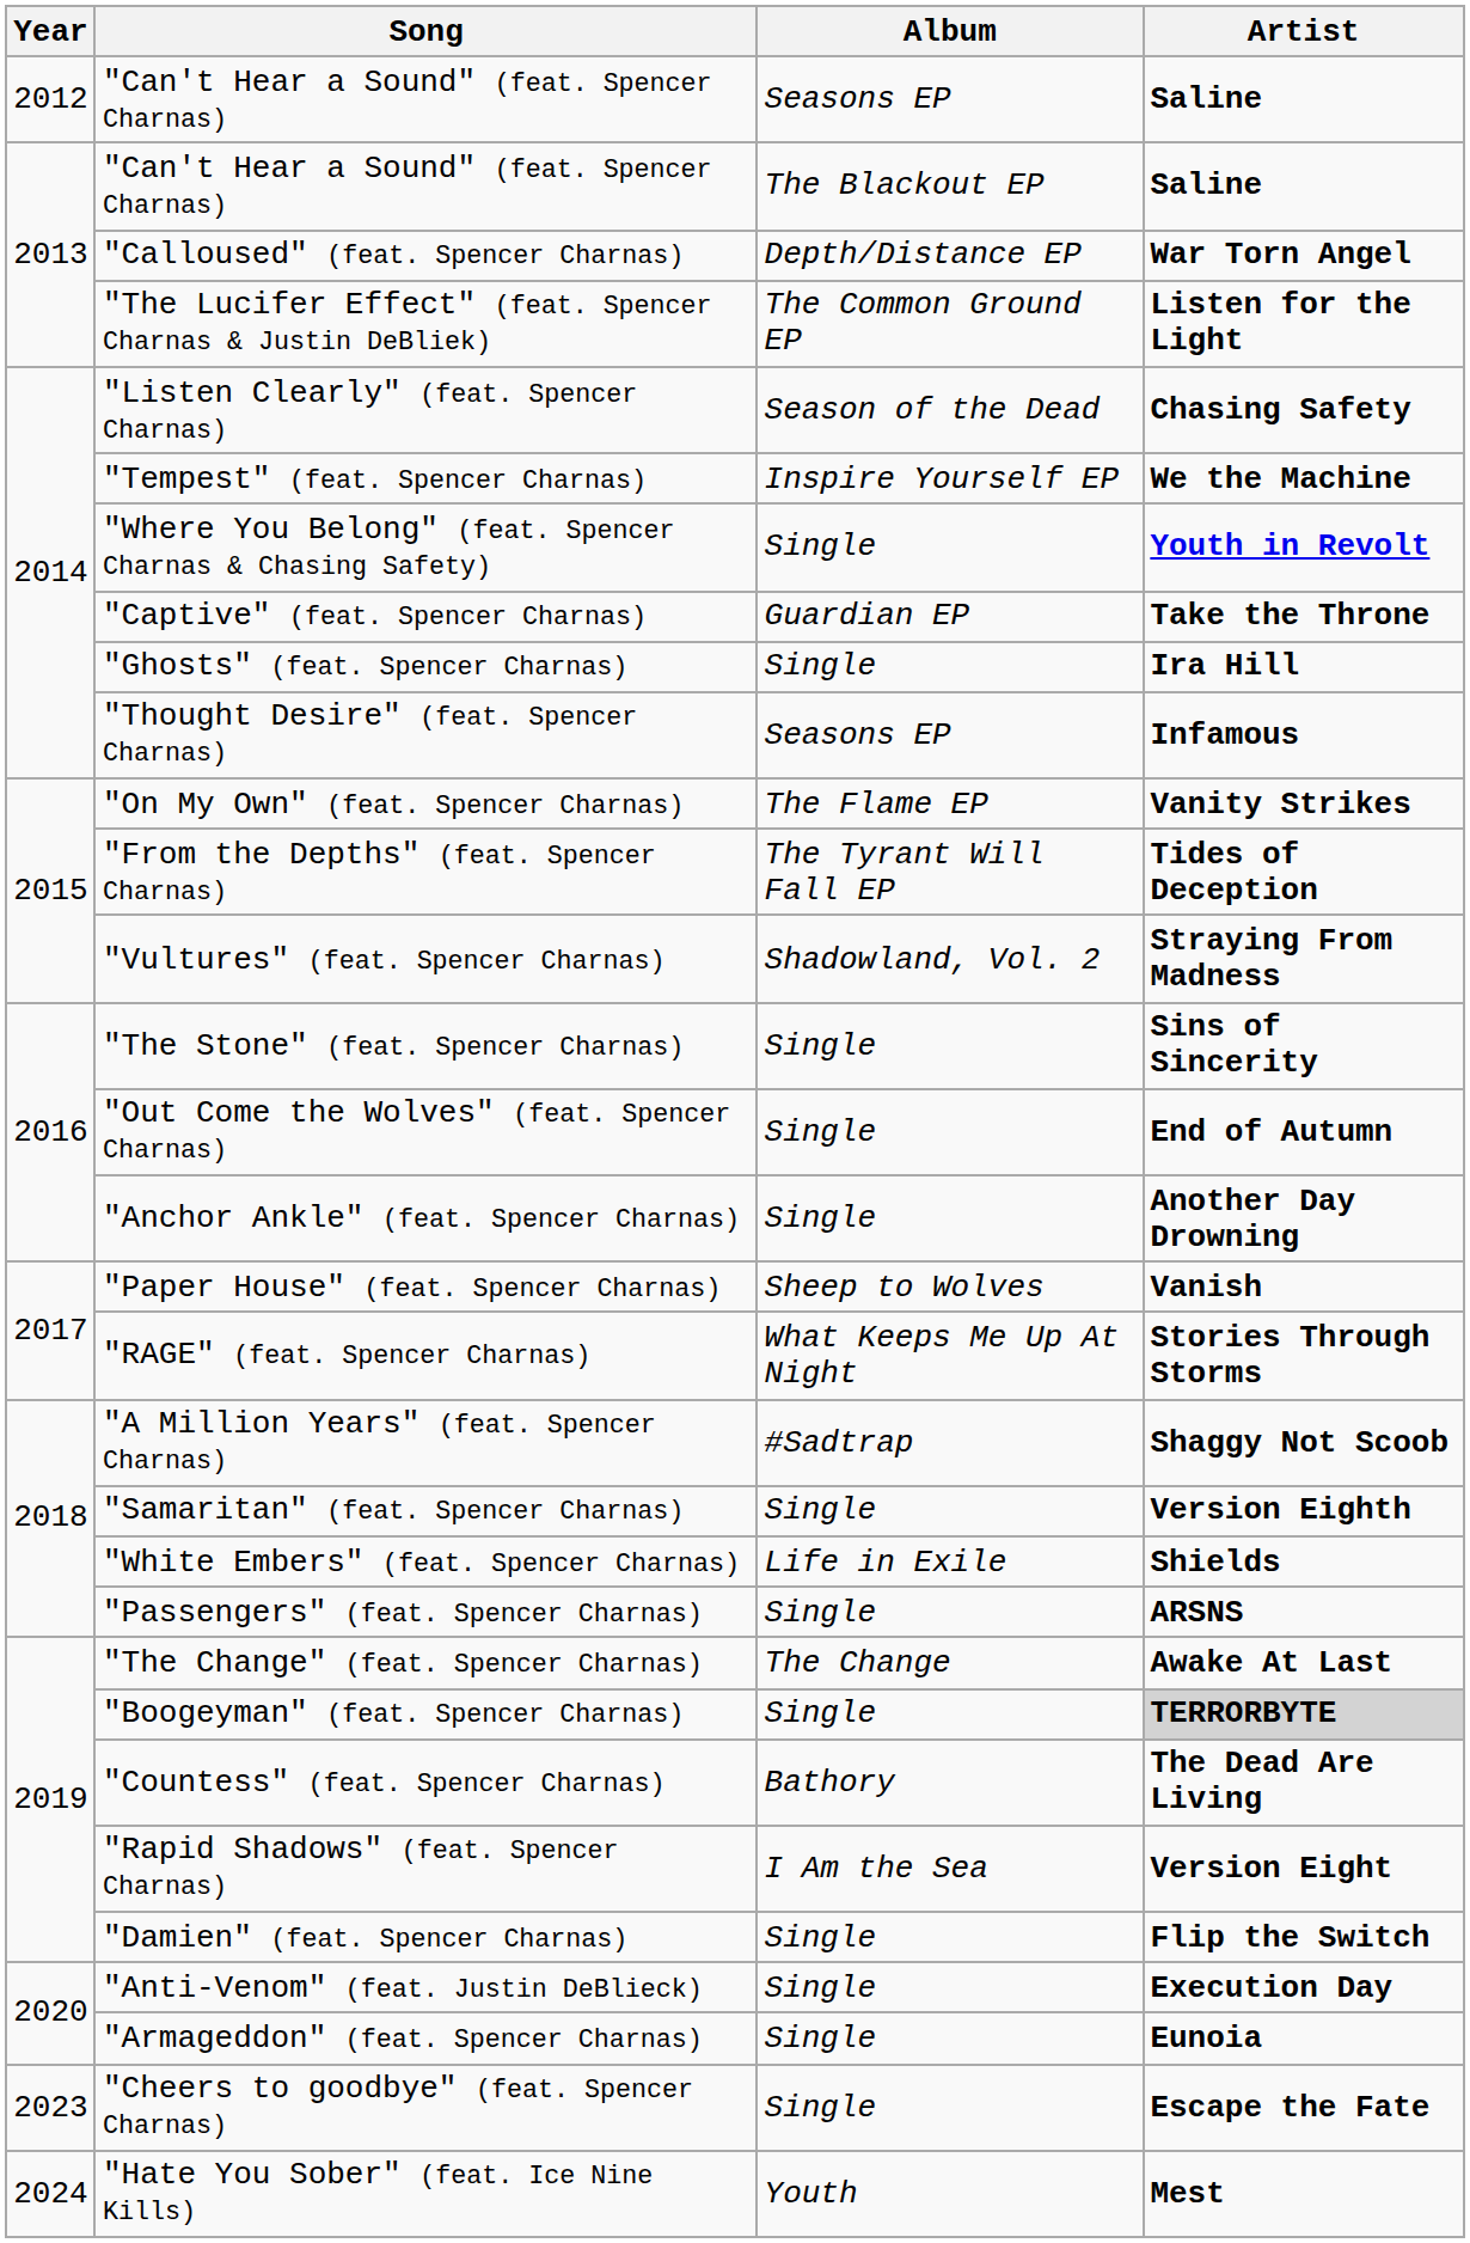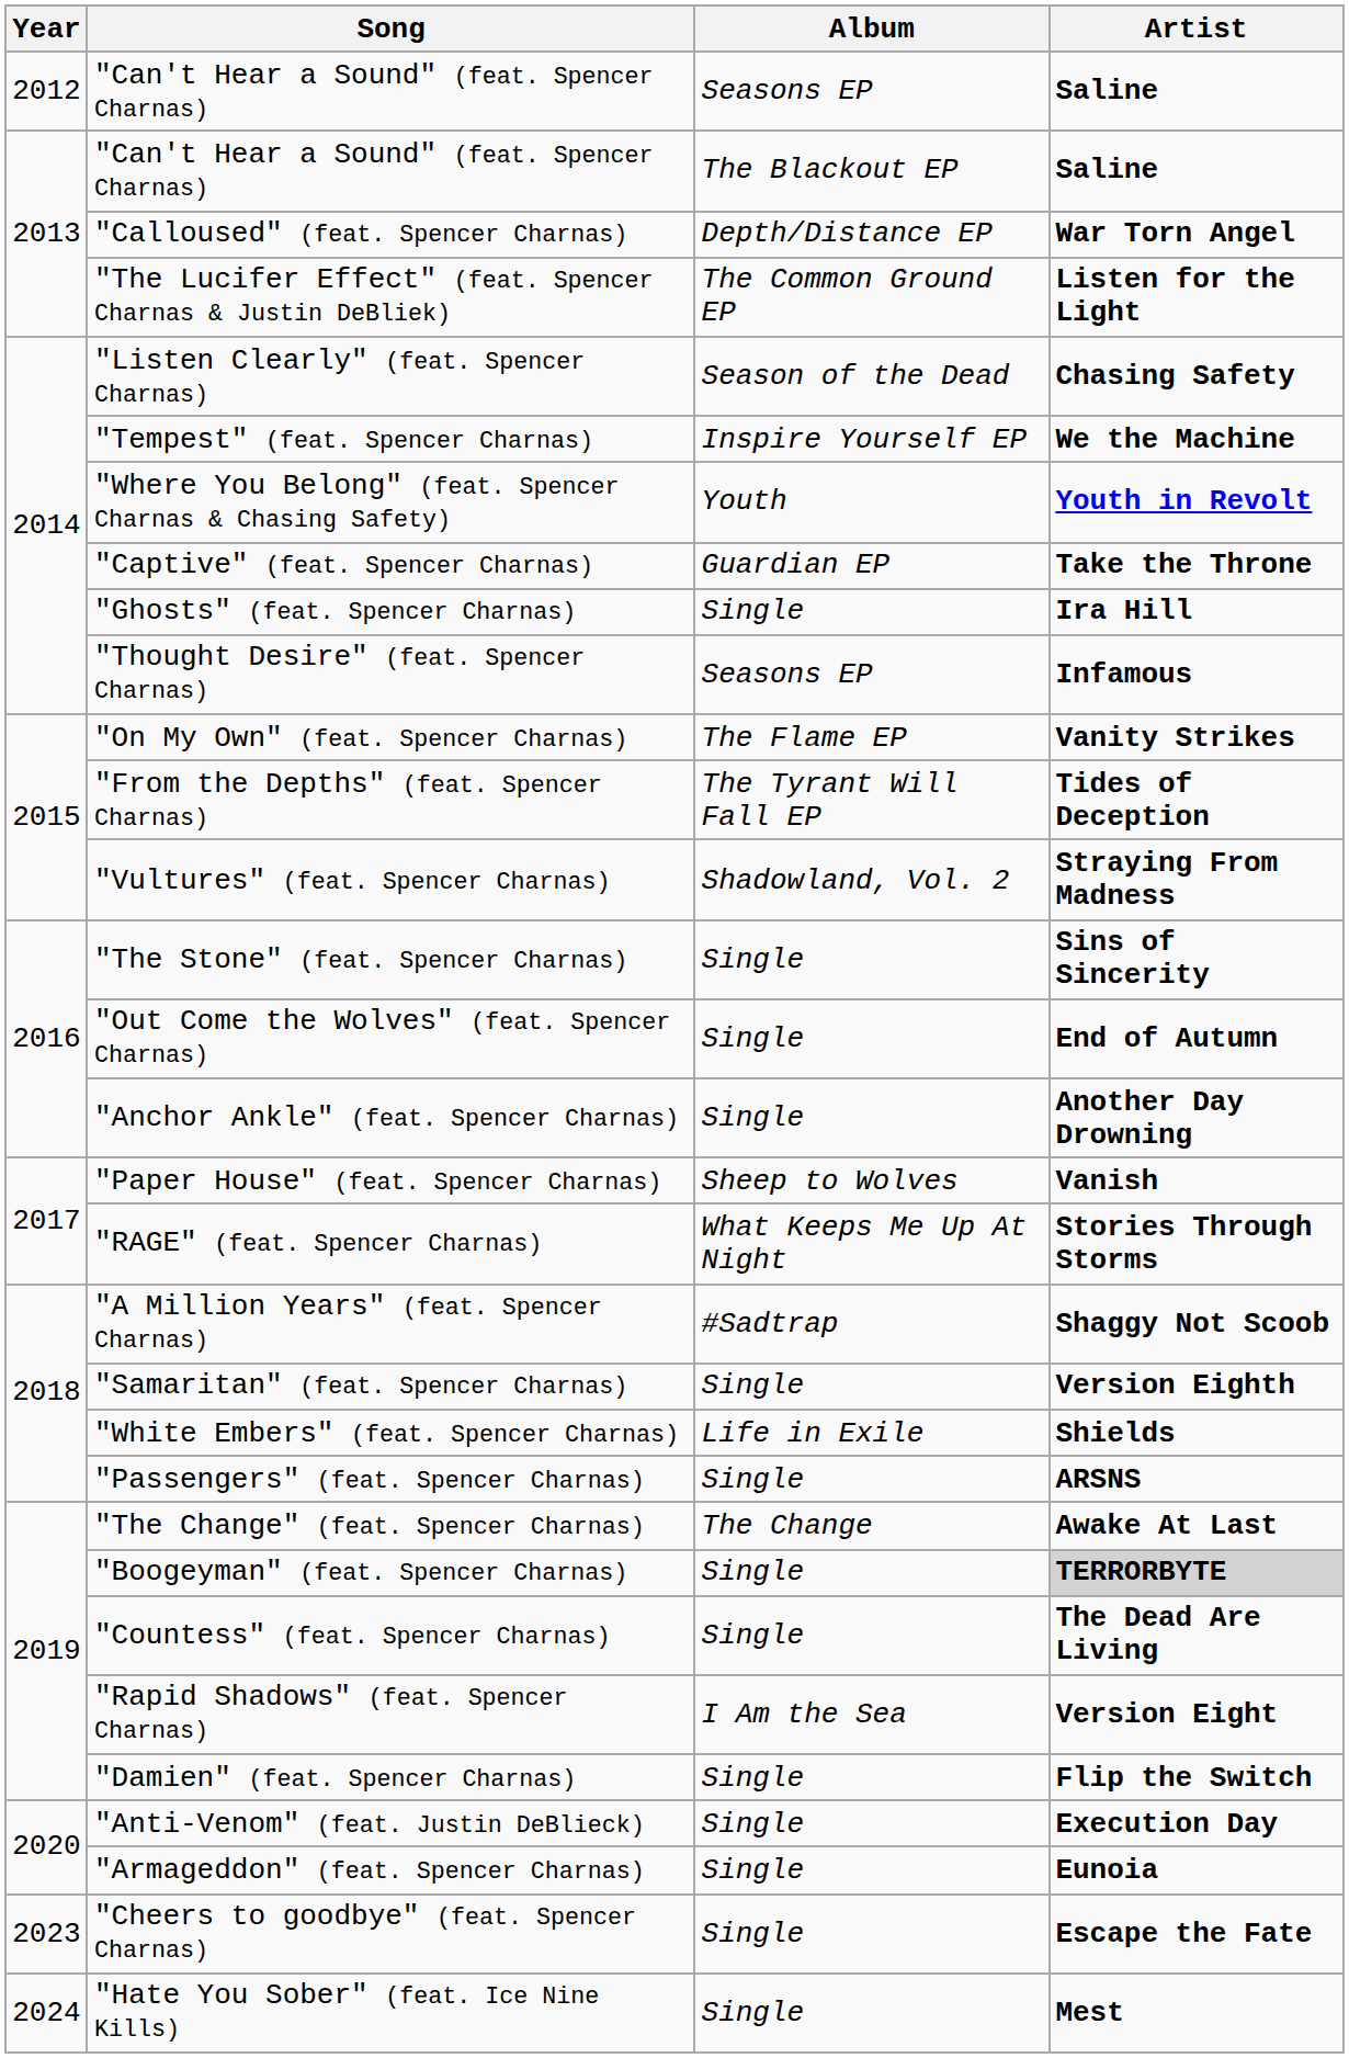"Where You Belong" (feat. Spencer Charnas & Chasing Safety) | Album: Single -> Youth
"Countess" (feat. Spencer Charnas) | Album: Bathory -> Single
"Hate You Sober" (feat. Ice Nine Kills) | Album: Youth -> Single
